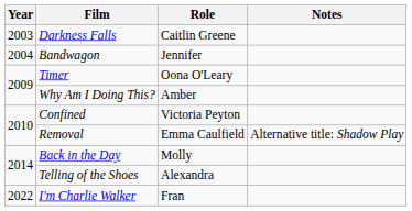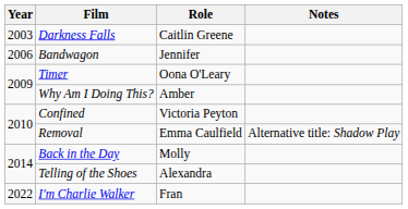Bandwagon | Year: 2004 -> 2006
